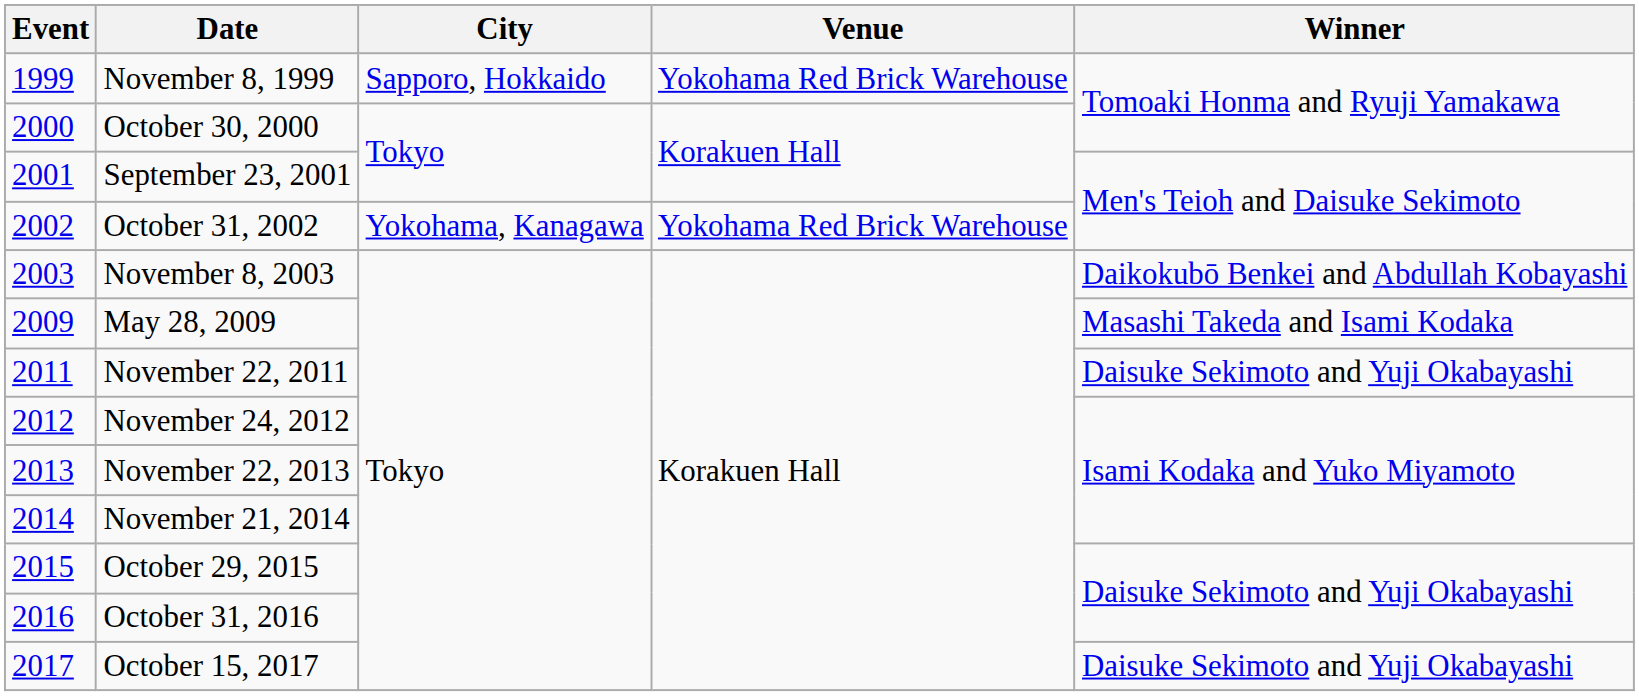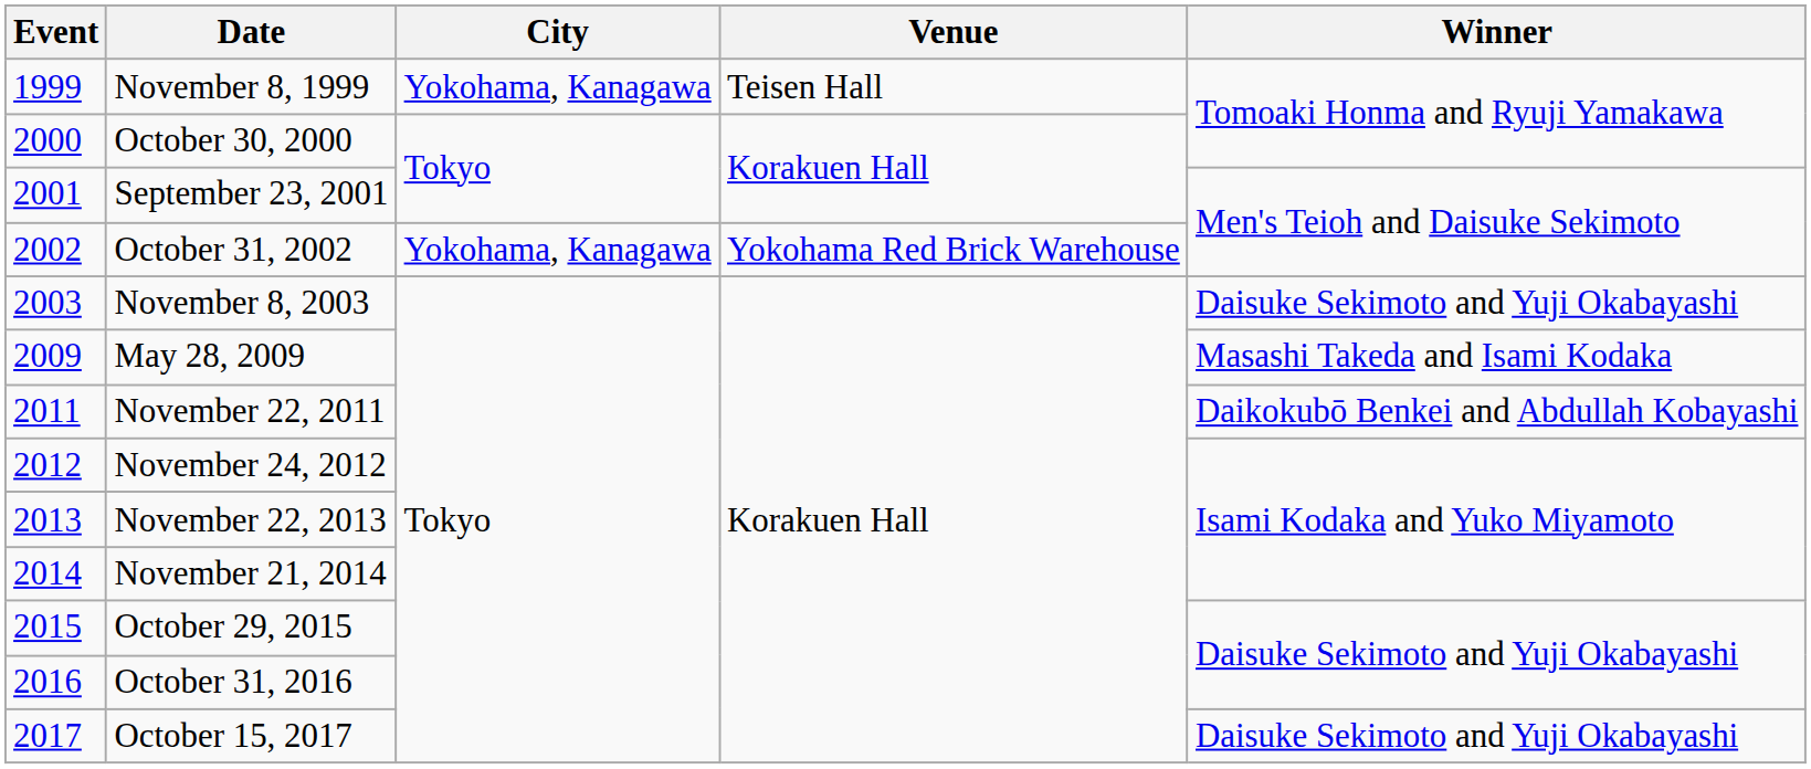November 8, 1999 | City: Sapporo, Hokkaido -> Yokohama, Kanagawa
November 8, 1999 | Venue: Yokohama Red Brick Warehouse -> Teisen Hall
November 8, 2003 | Winner: Daikokubō Benkei and Abdullah Kobayashi -> Daisuke Sekimoto and Yuji Okabayashi
November 22, 2011 | Winner: Daisuke Sekimoto and Yuji Okabayashi -> Daikokubō Benkei and Abdullah Kobayashi
